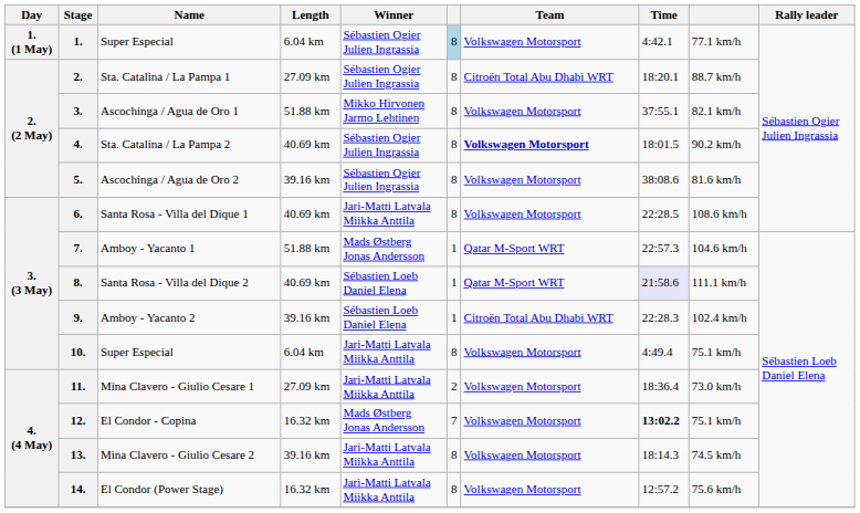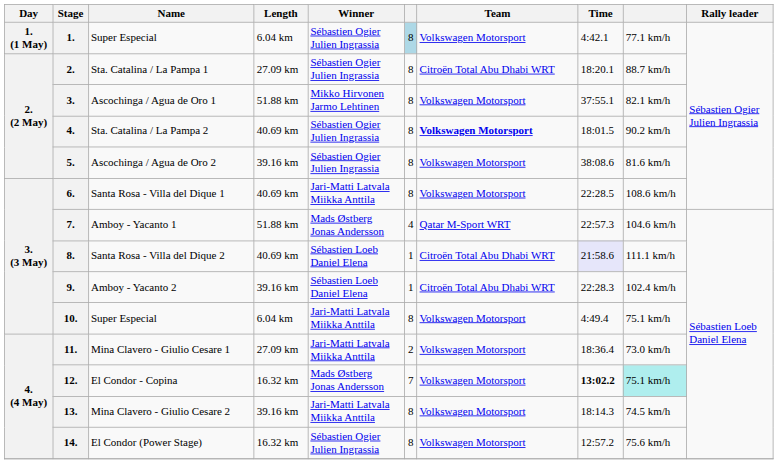7. | column 6: 1 -> 4
8. | Team: Qatar M-Sport WRT -> Citroën Total Abu Dhabi WRT
12. | column 9: no background -> paleturquoise background
14. | Winner: Jari-Matti Latvala Miikka Anttila -> Sébastien Ogier Julien Ingrassia
